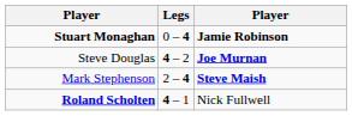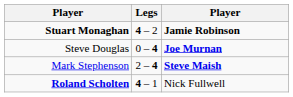Stuart Monaghan | Legs: 0 – 4 -> 4 – 2
Steve Douglas | Legs: 4 – 2 -> 0 – 4
